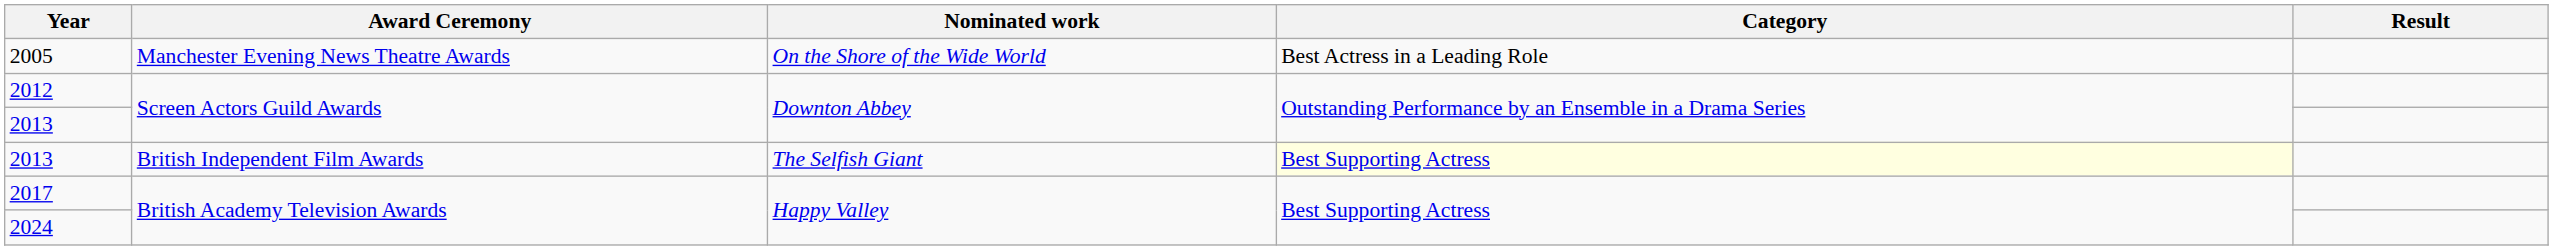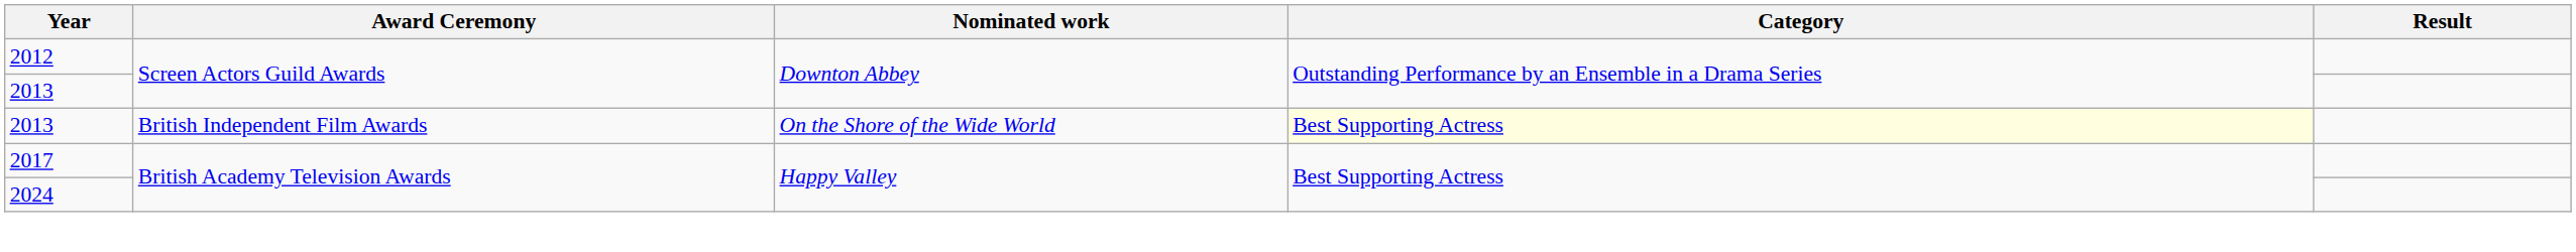- row: 2005 | Manchester Evening News Theatre Awards | On the Shore of the Wide World | Best Actress in a Leading Role
2013 / British Independent Film Awards | Nominated work: The Selfish Giant -> On the Shore of the Wide World
